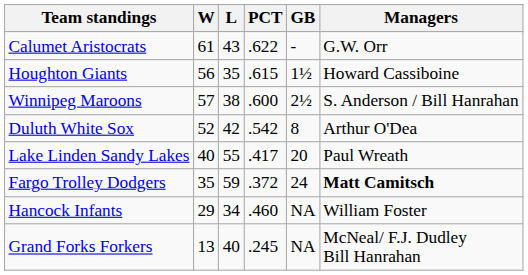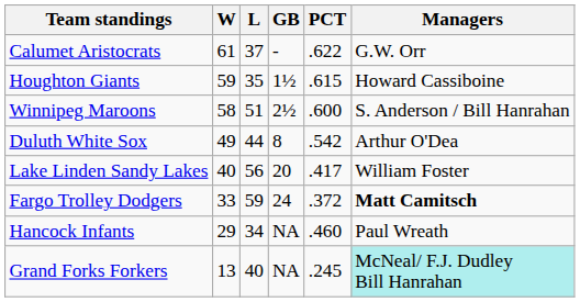columns swapped: PCT <-> GB
Calumet Aristocrats | L: 43 -> 37
Houghton Giants | W: 56 -> 59
Winnipeg Maroons | W: 57 -> 58
Winnipeg Maroons | L: 38 -> 51
Duluth White Sox | W: 52 -> 49
Duluth White Sox | L: 42 -> 44
Lake Linden Sandy Lakes | L: 55 -> 56
Lake Linden Sandy Lakes | Managers: Paul Wreath -> William Foster
Fargo Trolley Dodgers | W: 35 -> 33
Hancock Infants | Managers: William Foster -> Paul Wreath
Grand Forks Forkers | Managers: no background -> paleturquoise background
